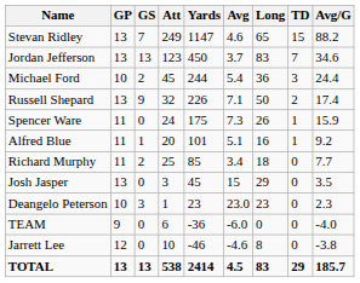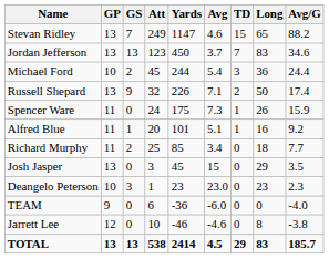columns swapped: TD <-> Long
